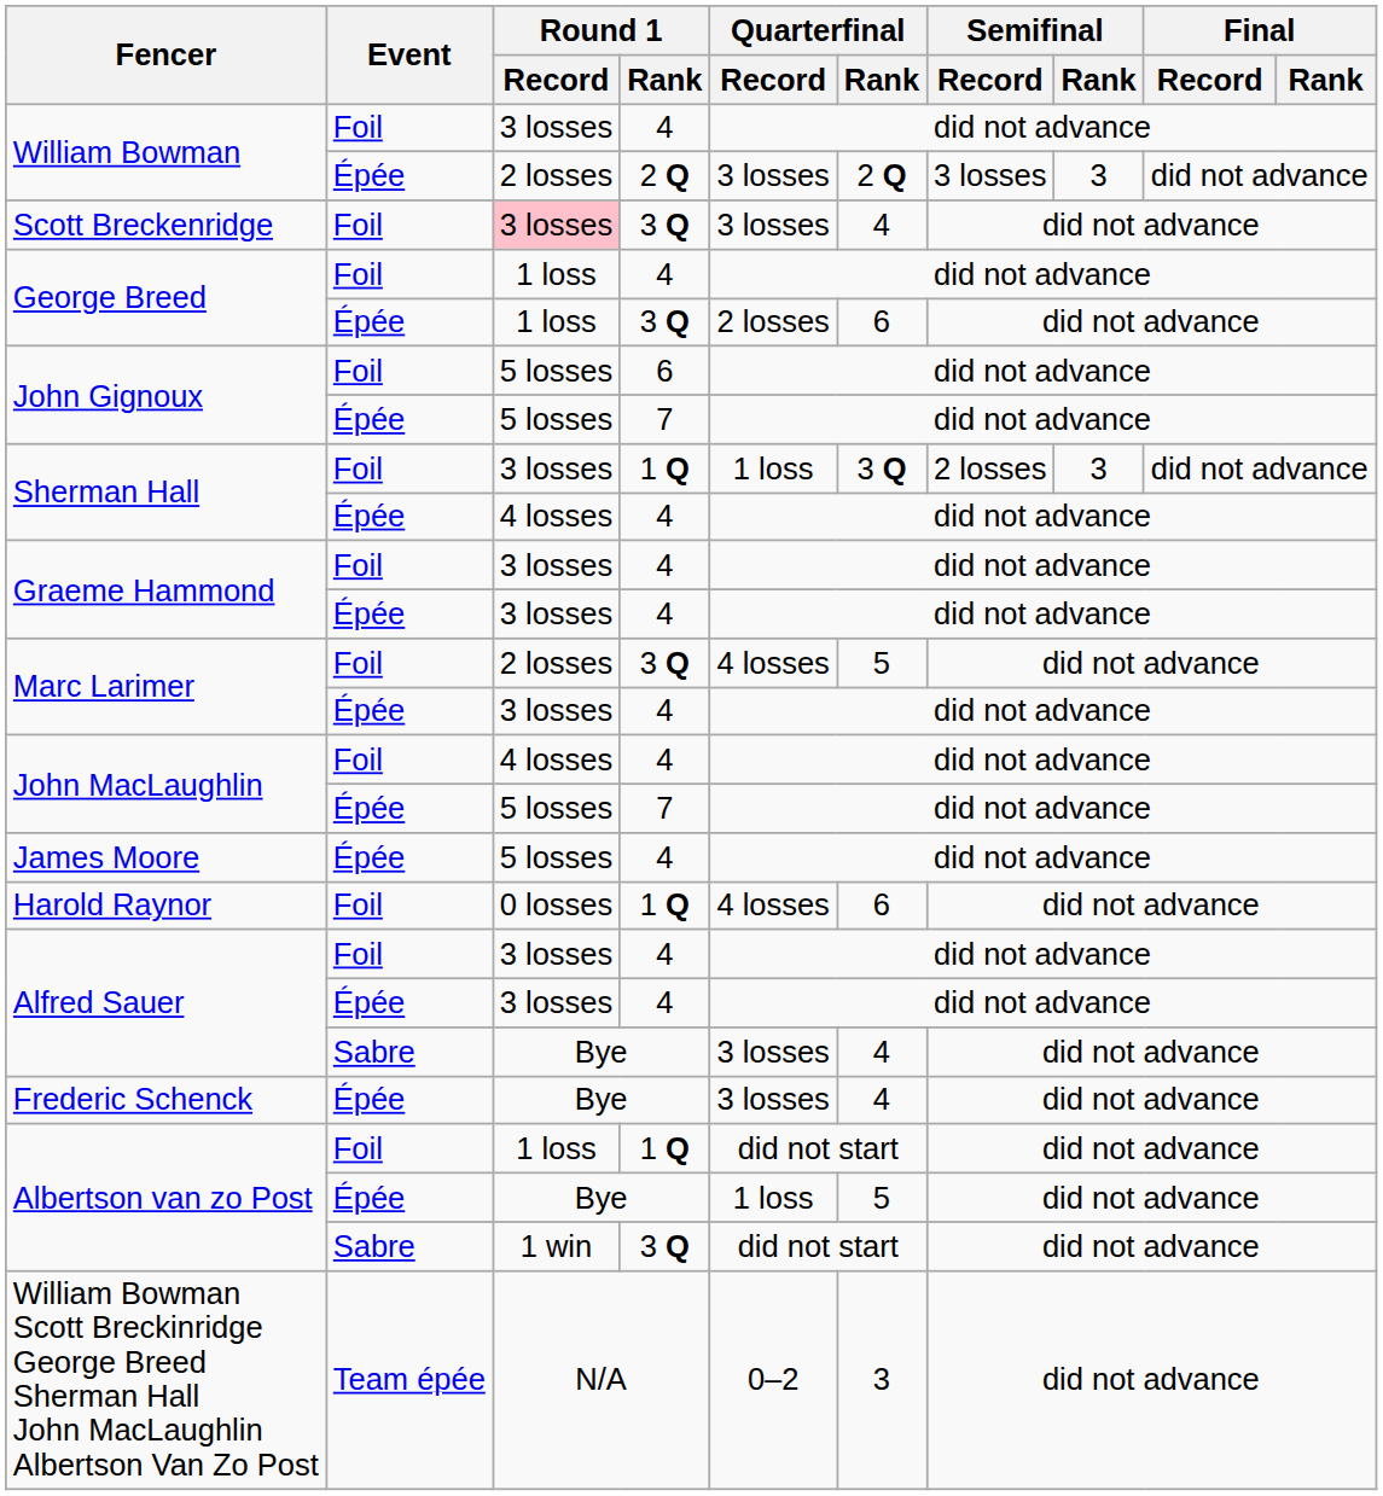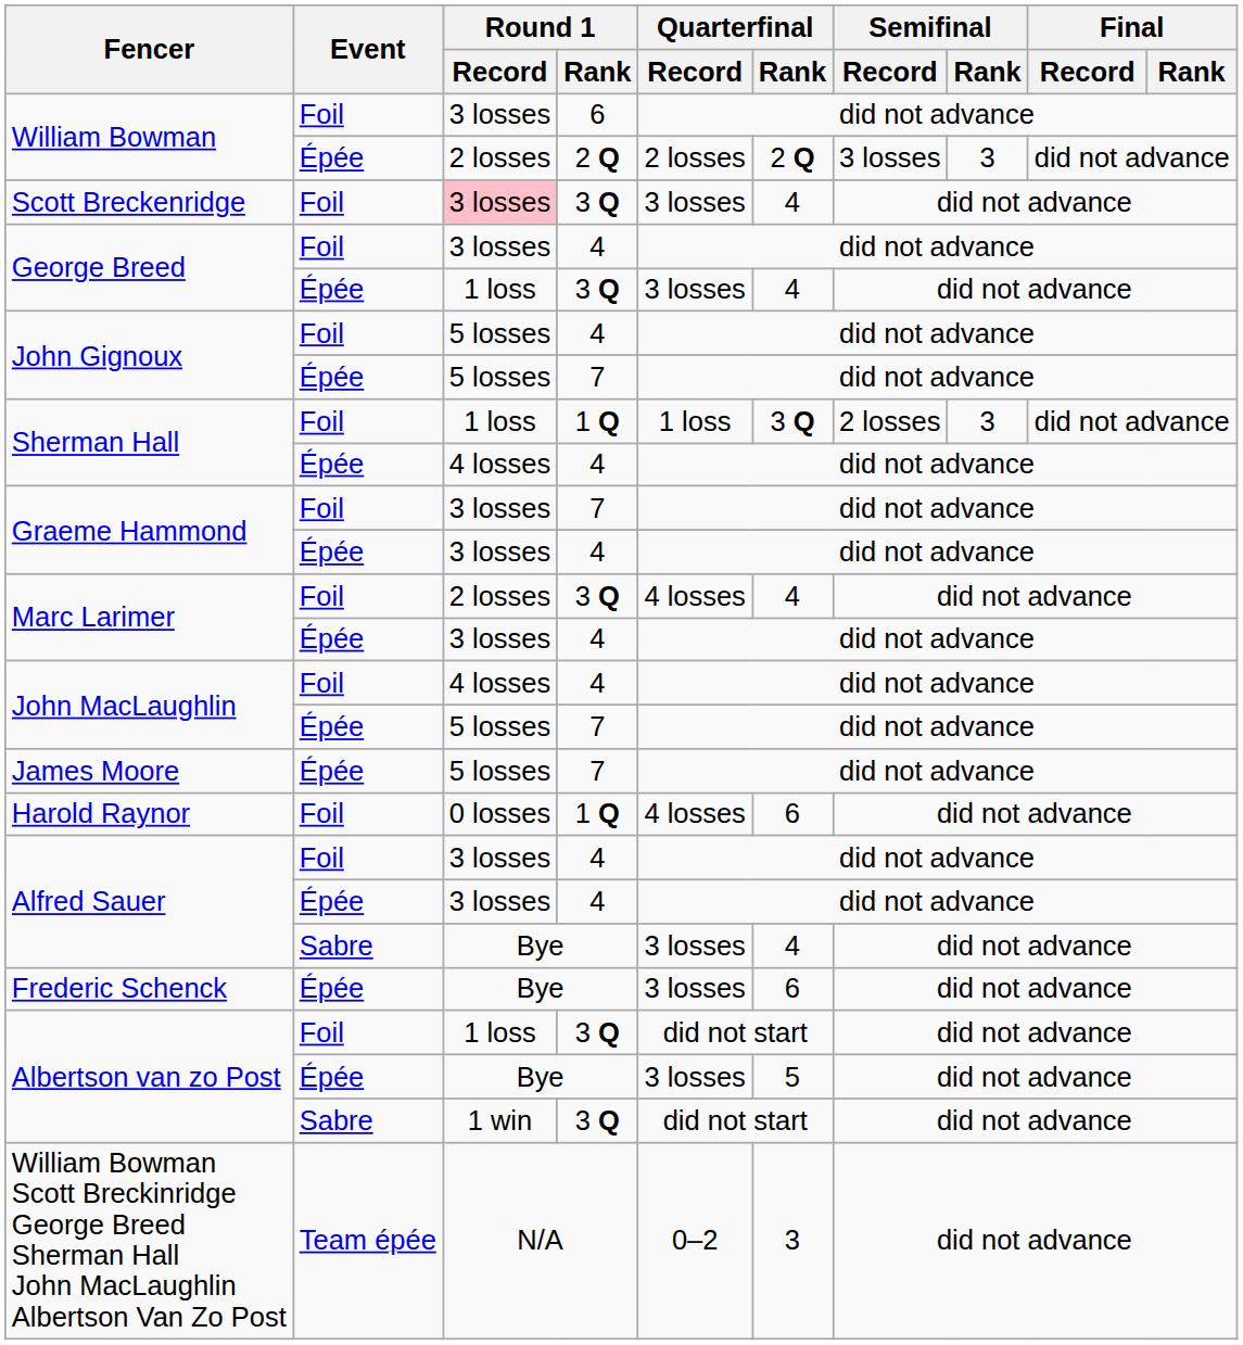William Bowman / Foil | Round 1 / Rank: 4 -> 6
William Bowman / Épée | Quarterfinal / Record: 3 losses -> 2 losses
George Breed / Foil | Round 1 / Record: 1 loss -> 3 losses
George Breed / Épée | Quarterfinal / Record: 2 losses -> 3 losses
George Breed / Épée | Quarterfinal / Rank: 6 -> 4
John Gignoux / Foil | Round 1 / Rank: 6 -> 4
Sherman Hall / Foil | Round 1 / Record: 3 losses -> 1 loss
Graeme Hammond / Foil | Round 1 / Rank: 4 -> 7
Marc Larimer / Foil | Quarterfinal / Rank: 5 -> 4
James Moore | Round 1 / Rank: 4 -> 7
Frederic Schenck | Quarterfinal / Rank: 4 -> 6
Albertson van zo Post / Foil | Round 1 / Rank: 1 Q -> 3 Q
Albertson van zo Post / Épée | Quarterfinal / Record: 1 loss -> 3 losses
